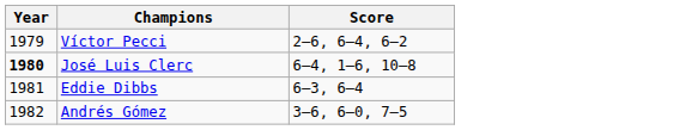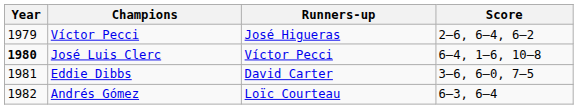+ column: Runners-up | José Higueras | Víctor Pecci | David Carter | Loïc Courteau
Eddie Dibbs | Score: 6–3, 6–4 -> 3–6, 6–0, 7–5
Andrés Gómez | Score: 3–6, 6–0, 7–5 -> 6–3, 6–4
